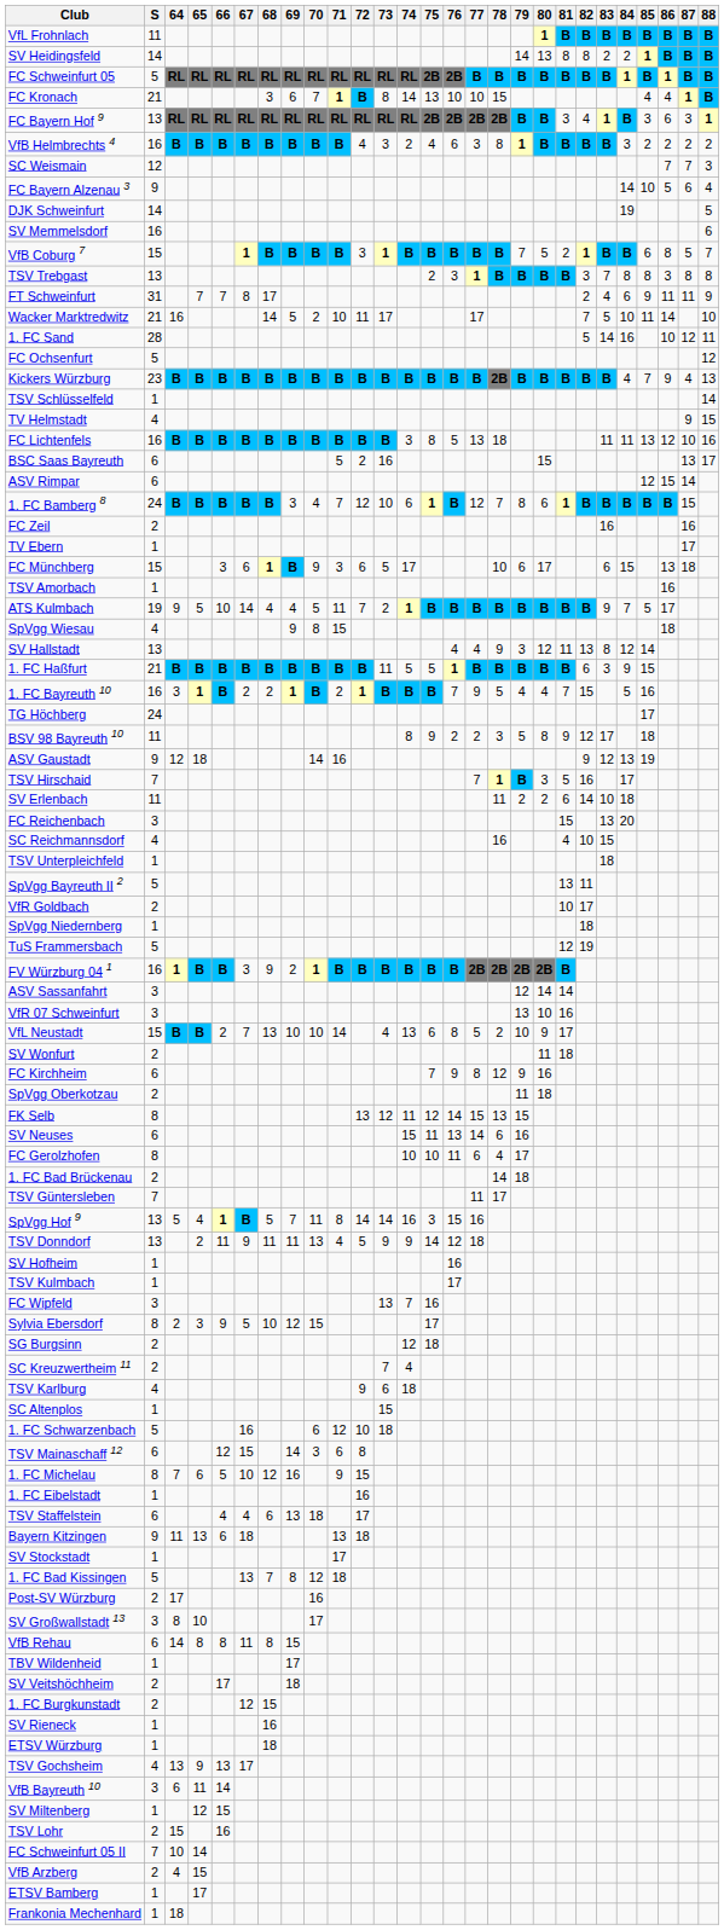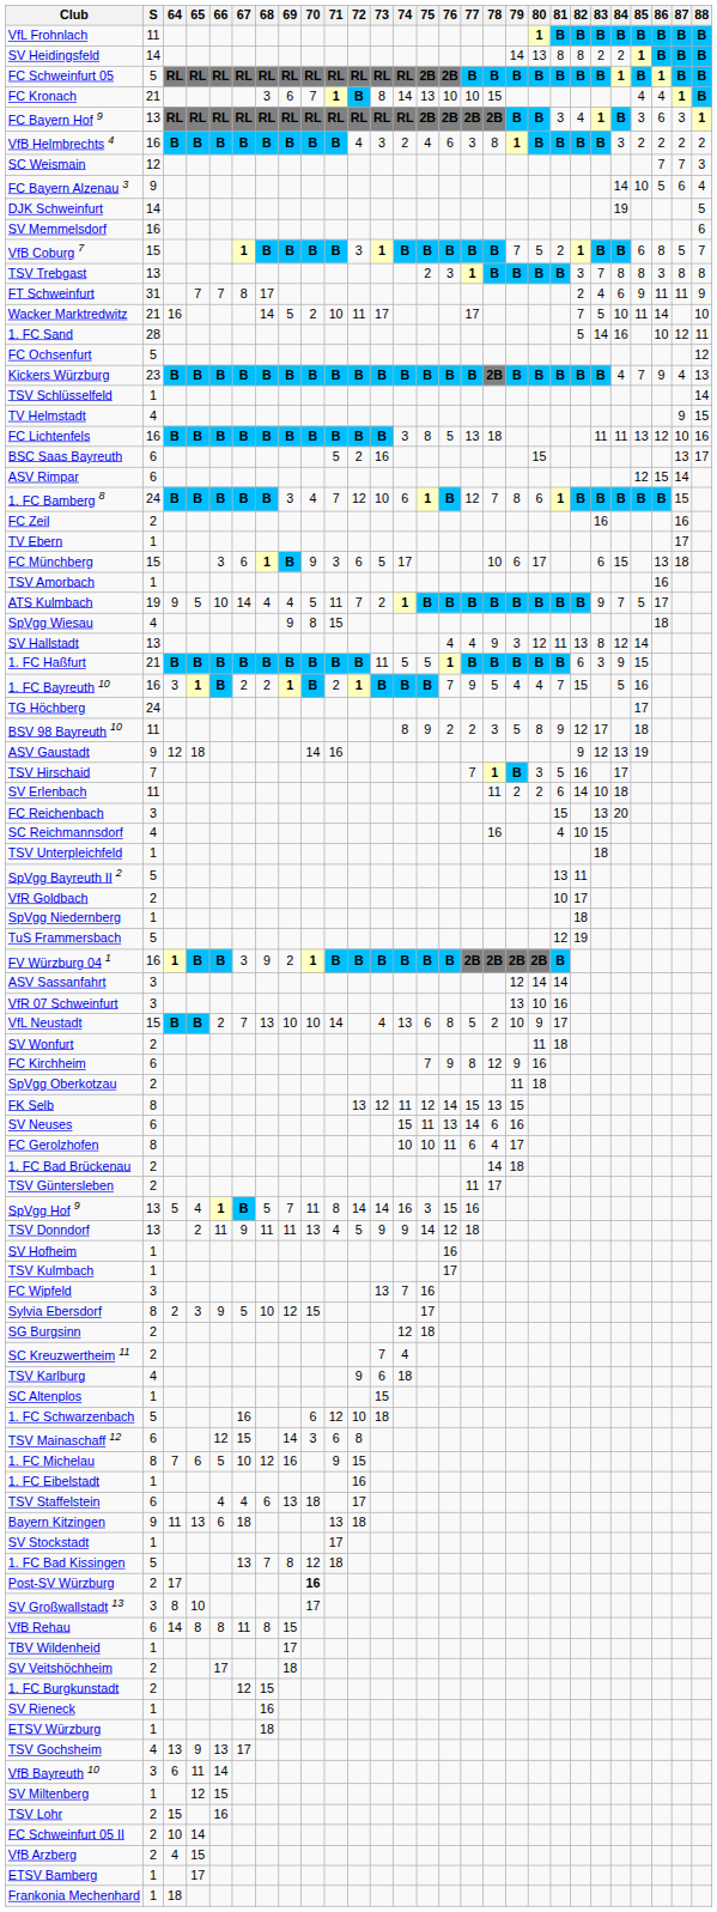TSV Güntersleben | S: 7 -> 2
Post-SV Würzburg | 70: normal -> bold
FC Schweinfurt 05 II | S: 7 -> 2
